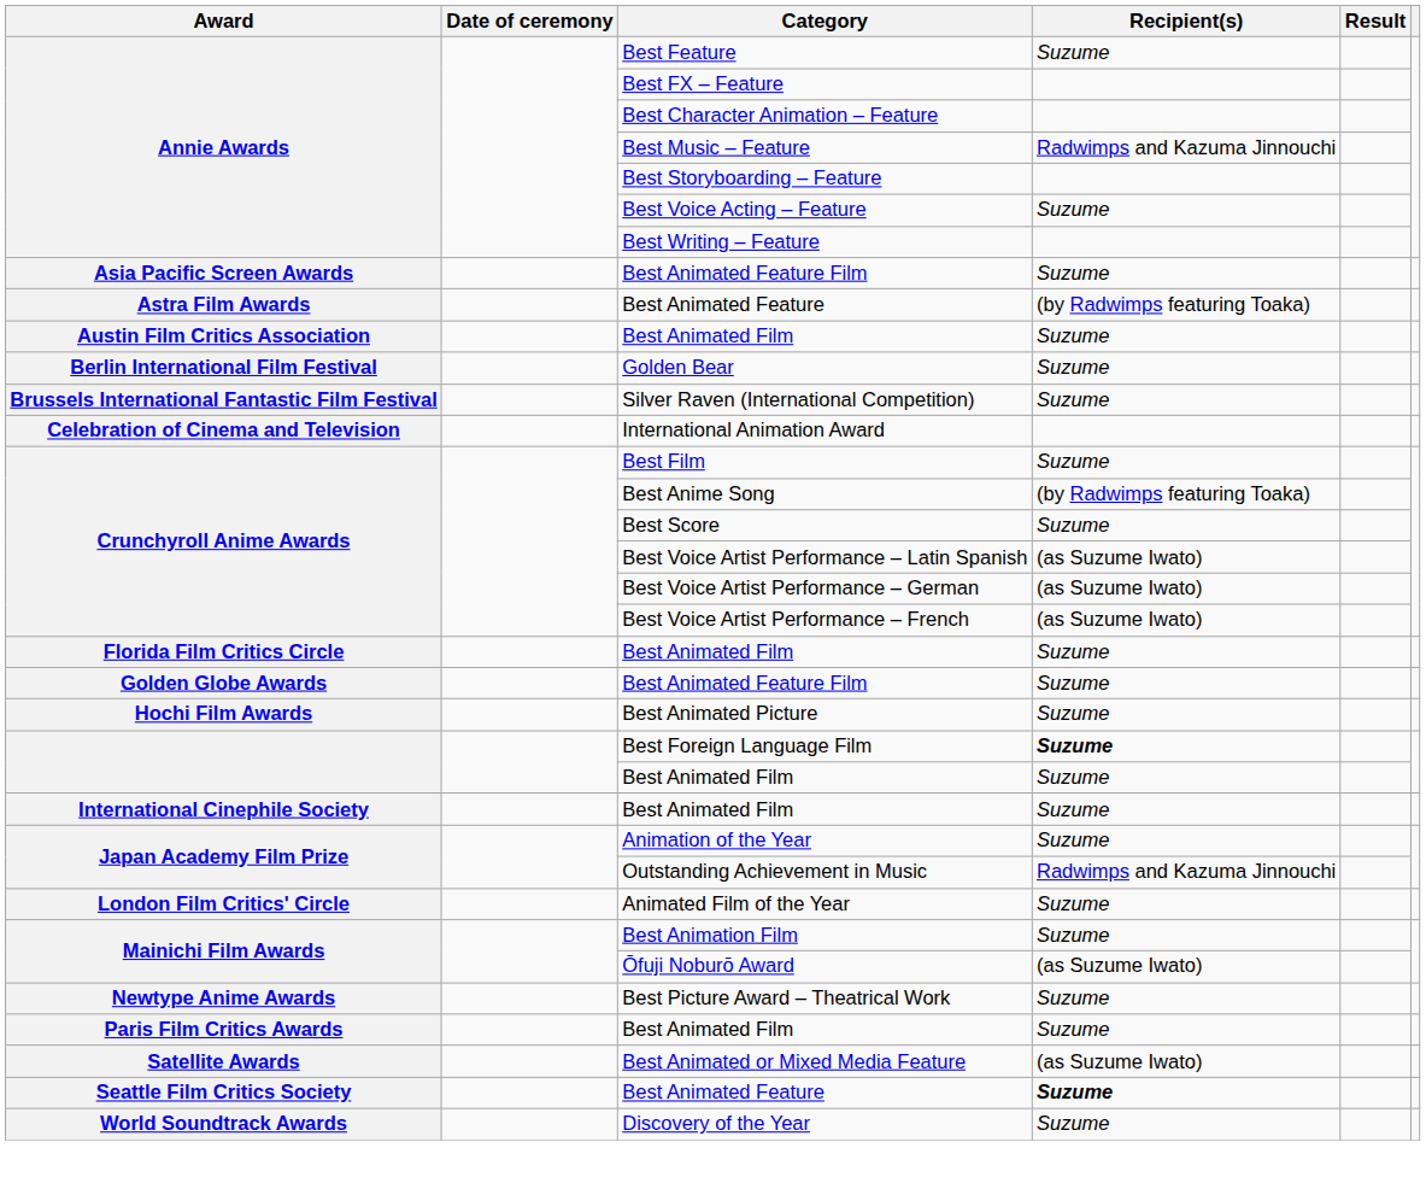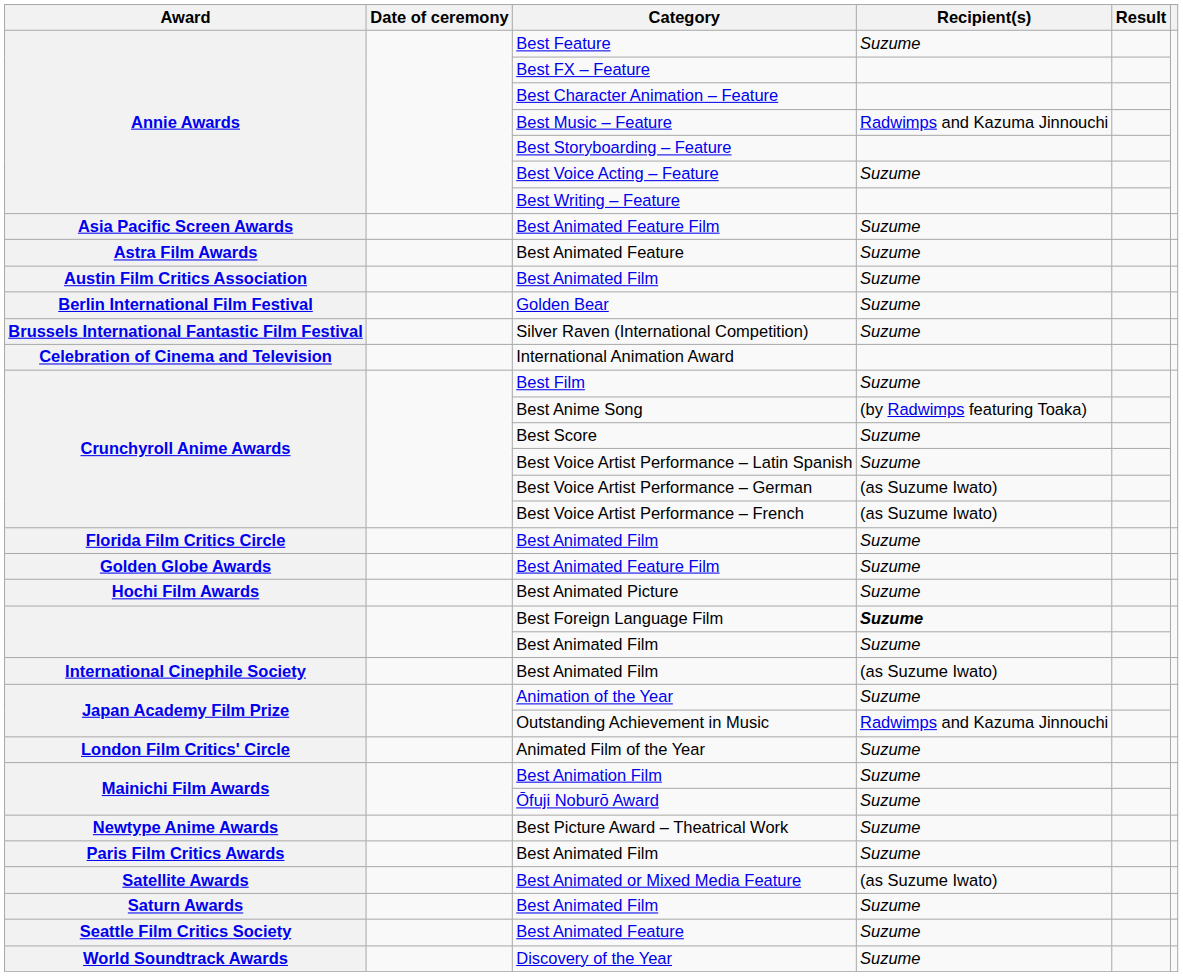Astra Film Awards / Best Animated Feature | Recipient(s): (by Radwimps featuring Toaka) -> Suzume
Best Voice Artist Performance – Latin Spanish | Recipient(s): (as Suzume Iwato) -> Suzume
International Cinephile Society / Best Animated Film | Recipient(s): Suzume -> (as Suzume Iwato)
Ōfuji Noburō Award | Recipient(s): (as Suzume Iwato) -> Suzume
+ row: Saturn Awards | Best Animated Film | Suzume
Seattle Film Critics Society / Best Animated Feature | Recipient(s): bold -> normal
